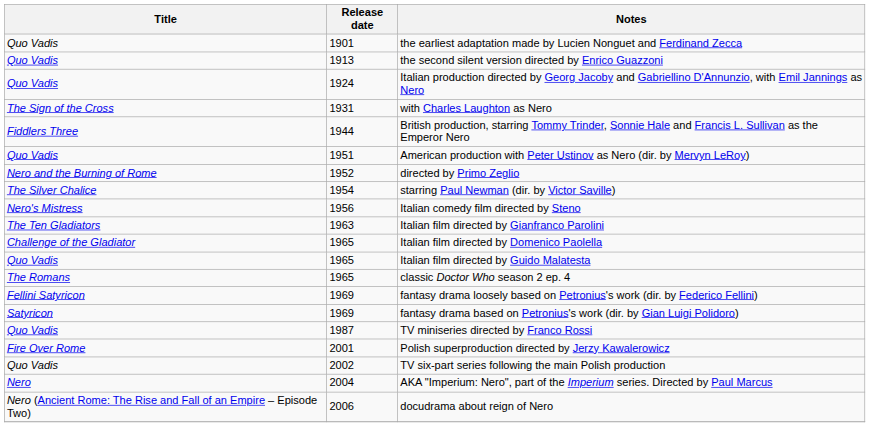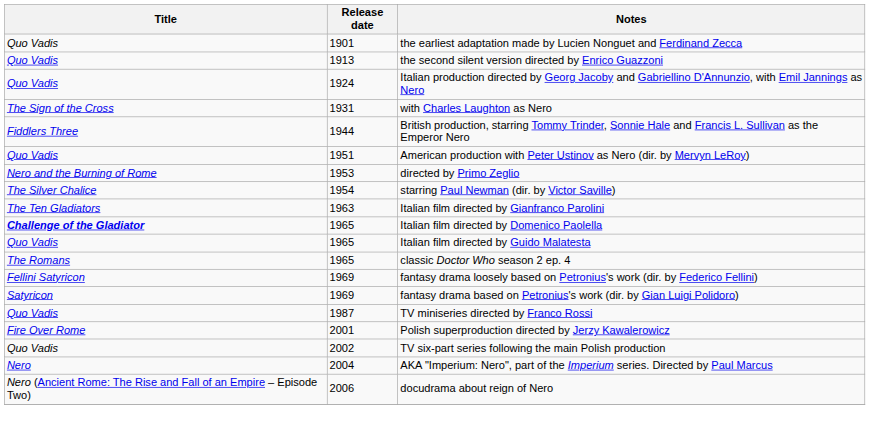directed by Primo Zeglio | Release date: 1952 -> 1953
- row: Nero's Mistress | 1956 | Italian comedy film directed by Steno
Italian film directed by Domenico Paolella | Title: normal -> bold
